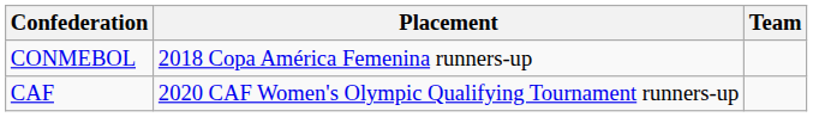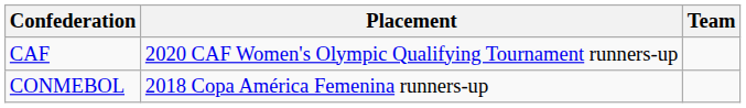rows swapped: CAF <-> CONMEBOL
